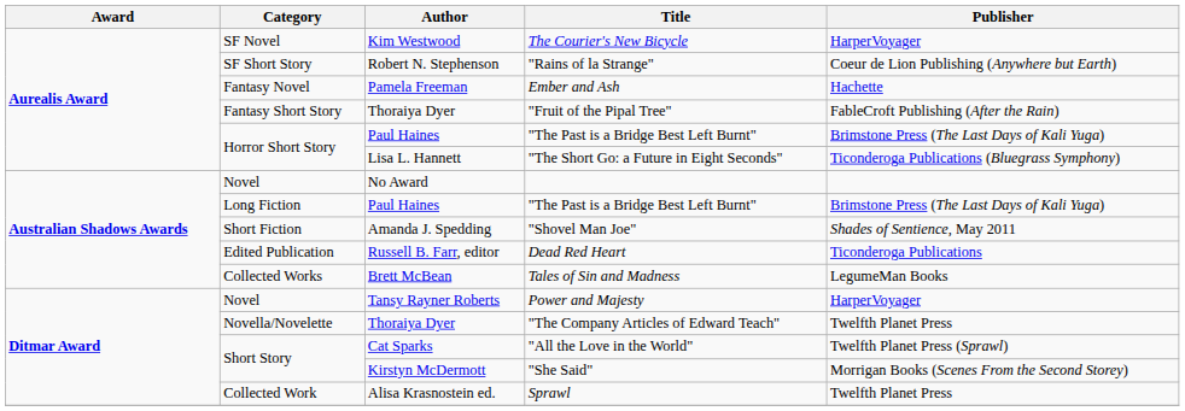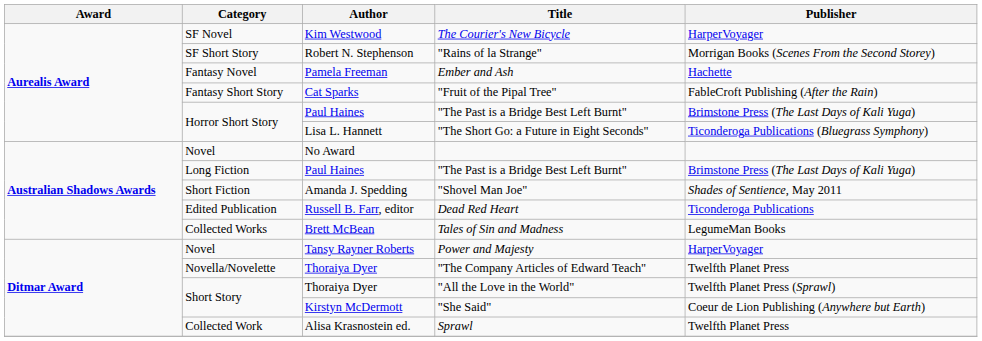"Rains of la Strange" | Publisher: Coeur de Lion Publishing (Anywhere but Earth) -> Morrigan Books (Scenes From the Second Storey)
"Fruit of the Pipal Tree" | Author: Thoraiya Dyer -> Cat Sparks
"All the Love in the World" | Author: Cat Sparks -> Thoraiya Dyer
"She Said" | Publisher: Morrigan Books (Scenes From the Second Storey) -> Coeur de Lion Publishing (Anywhere but Earth)
